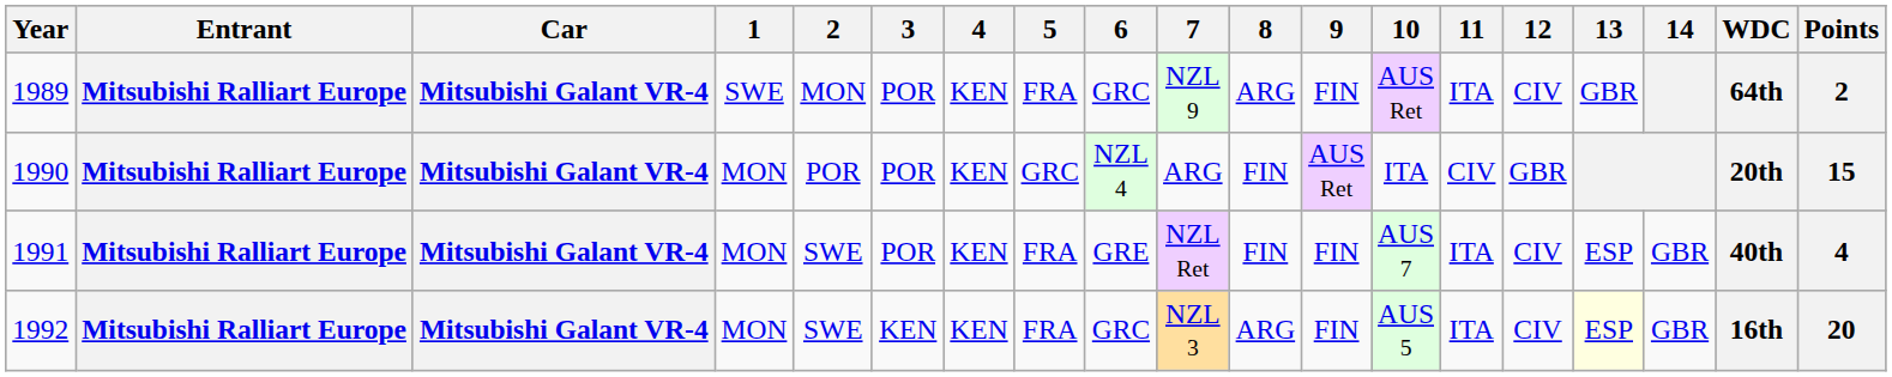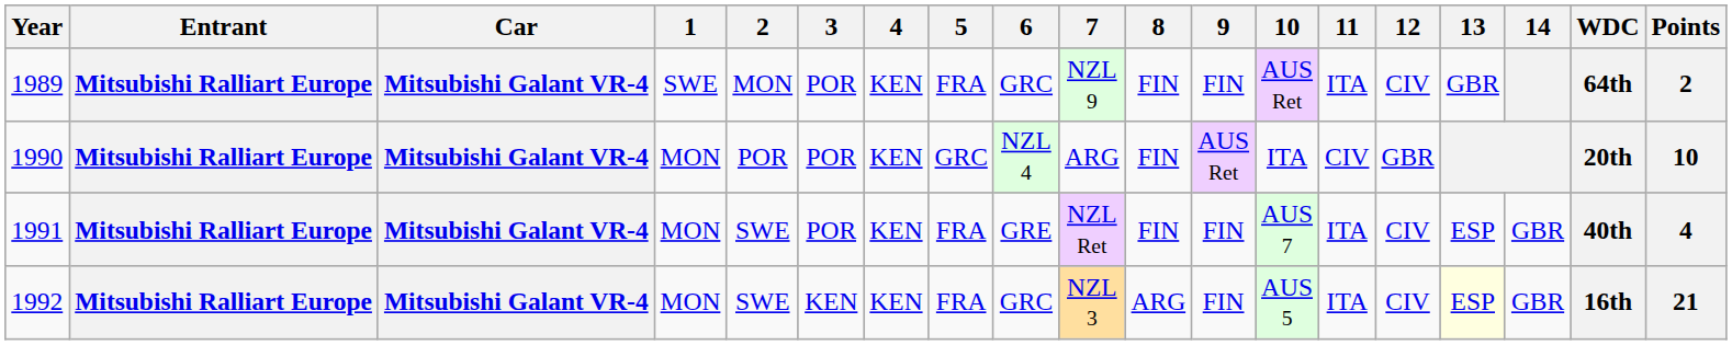1989 | 8: ARG -> FIN
1990 | Points: 15 -> 10
1992 | Points: 20 -> 21
